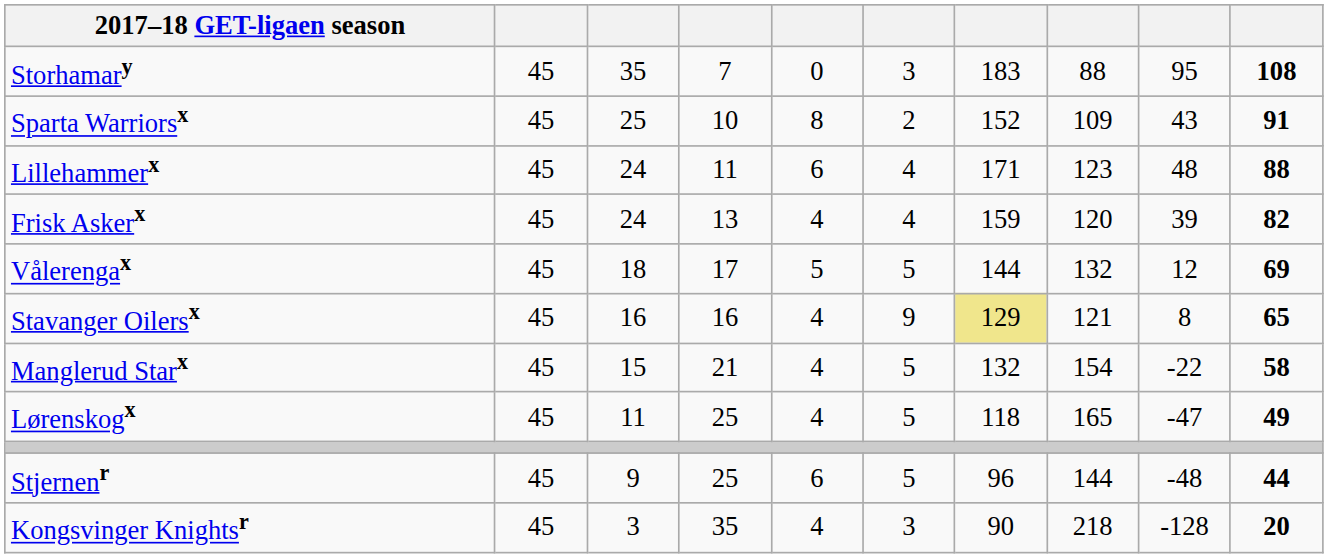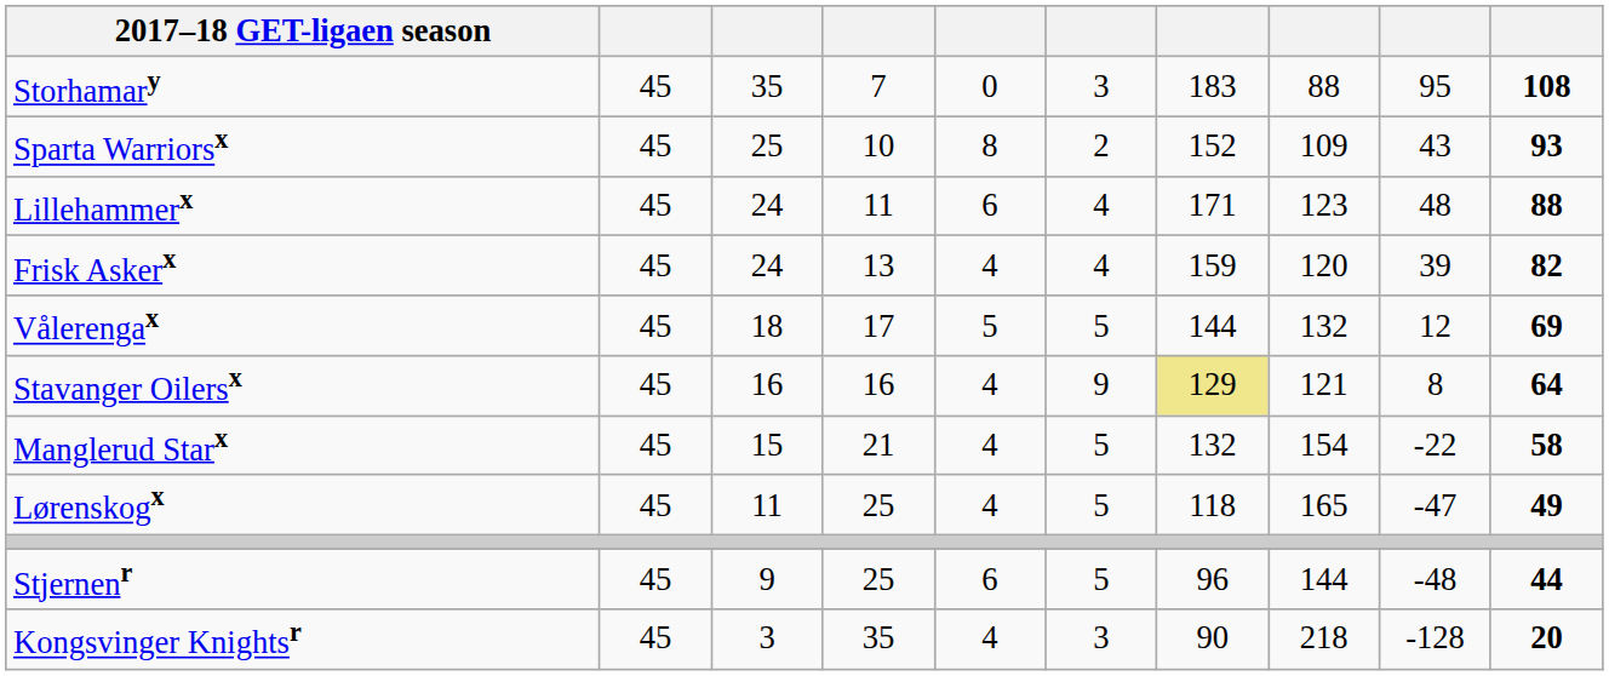Sparta Warriorsx | column 10: 91 -> 93
Stavanger Oilersx | column 10: 65 -> 64
